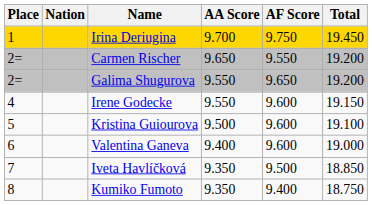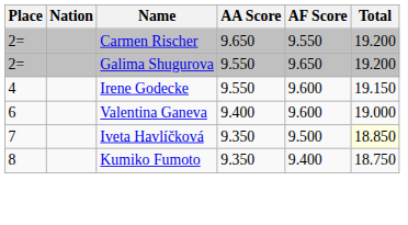- row: 1 | Irina Deriugina | 9.700 | 9.750 | 19.450
- row: 5 | Kristina Guiourova | 9.500 | 9.600 | 19.100
Iveta Havlíčková | Total: no background -> lightyellow background
